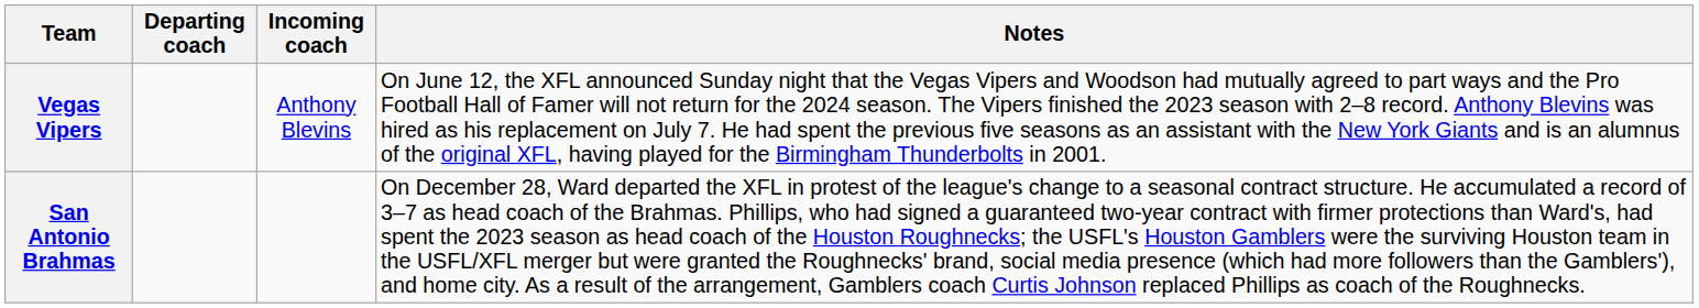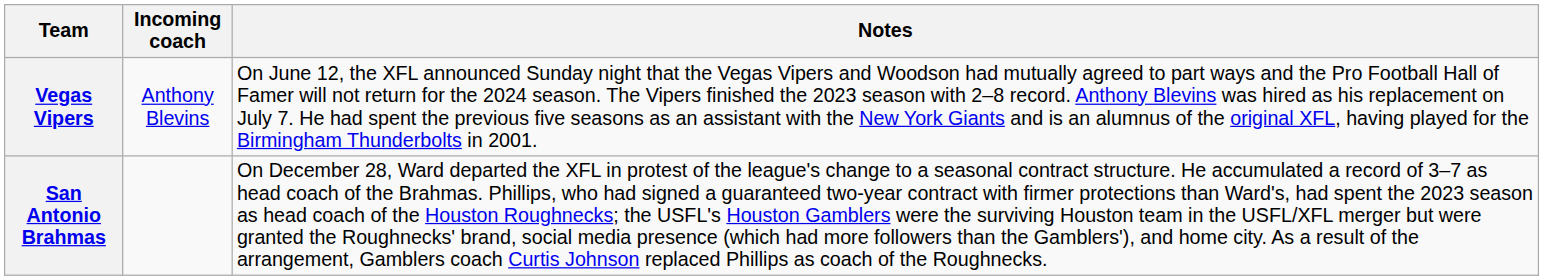- column: Departing coach
